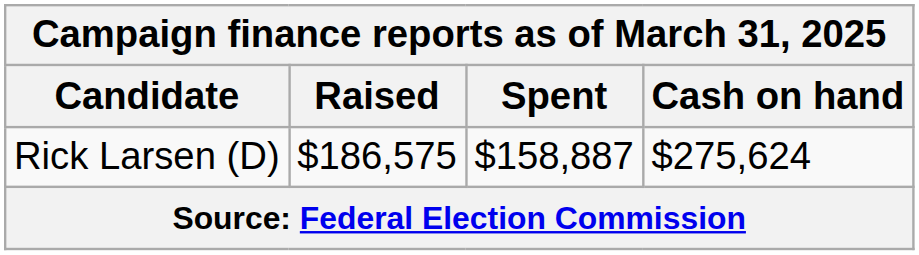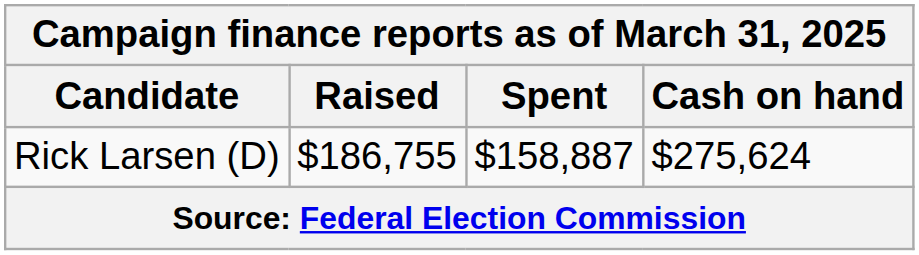Rick Larsen (D) | Raised: $186,575 -> $186,755
